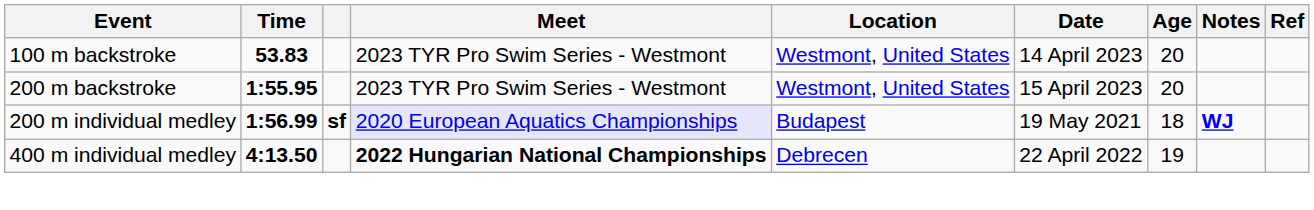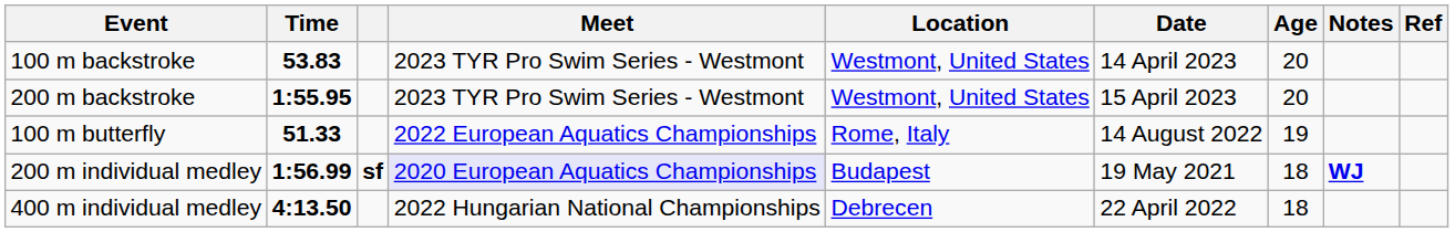+ row: 100 m butterfly | 51.33 | 2022 European Aquatics Championships | Rome, Italy | 14 August 2022 | 19
400 m individual medley | Meet: bold -> normal
400 m individual medley | Age: 19 -> 18
